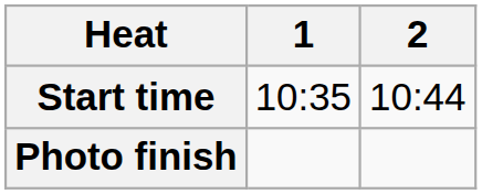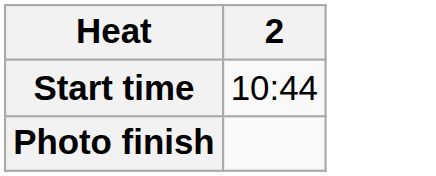- column: 1 | 10:35
